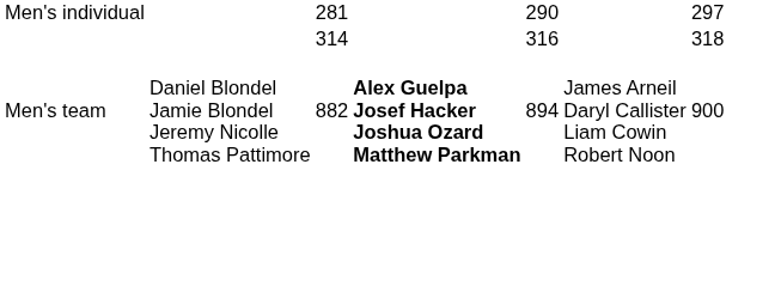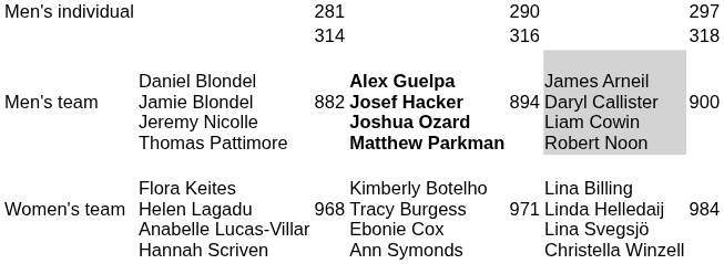Men's team | column 6: no background -> lightgrey background
+ row: Women's team | Flora Keites Helen Lagadu Anabelle Lucas-Villar Hannah Scriven | 968 | Kimberly Botelho Tracy Burgess Ebonie Cox Ann Symonds | 971 | Lina Billing Linda Helledaij Lina Svegsjö Christella Winzell | 984
